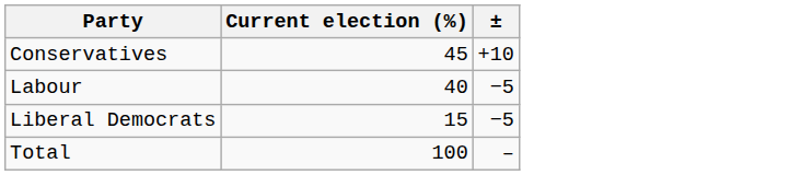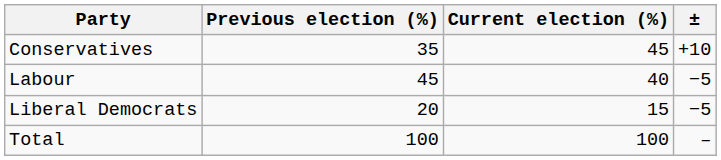+ column: Previous election (%) | 35 | 45 | 20 | 100
